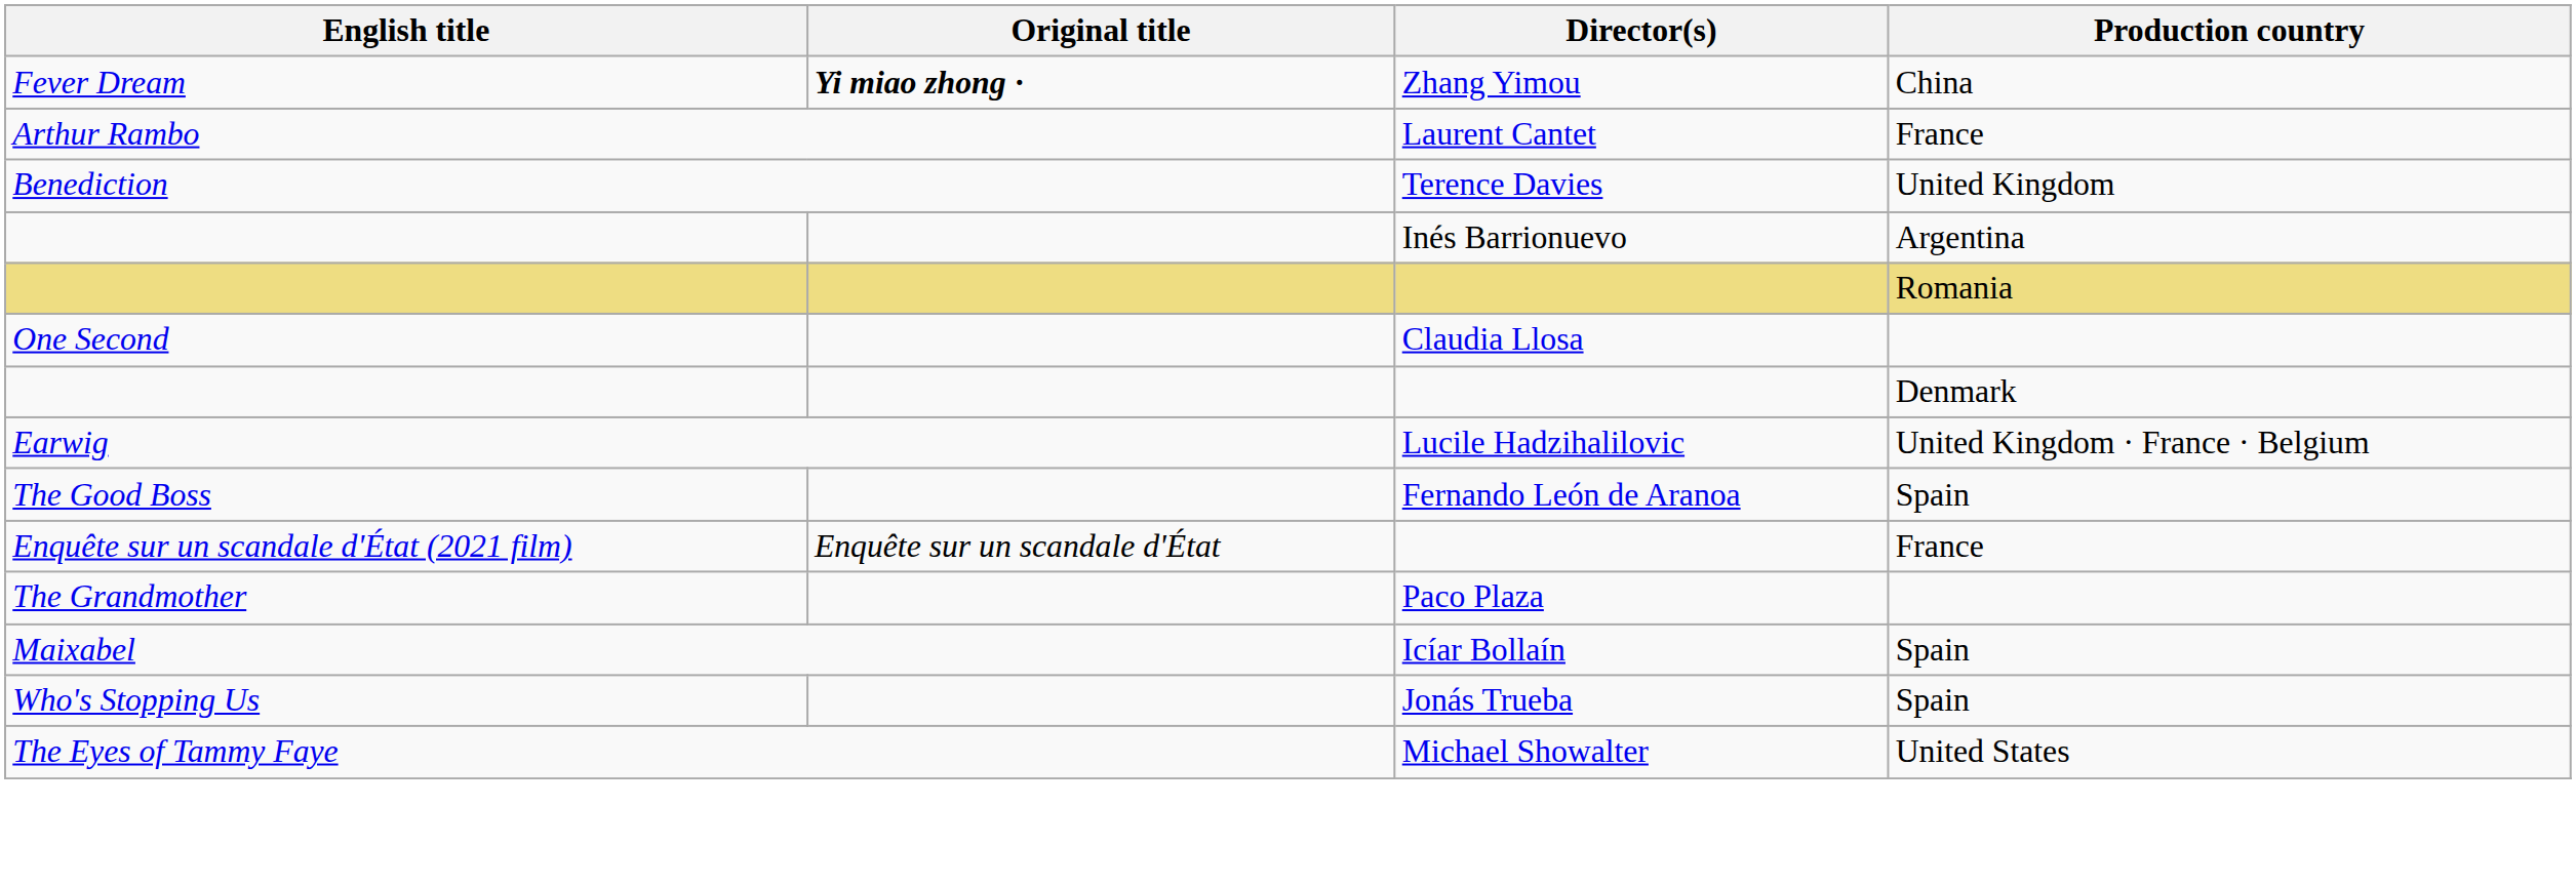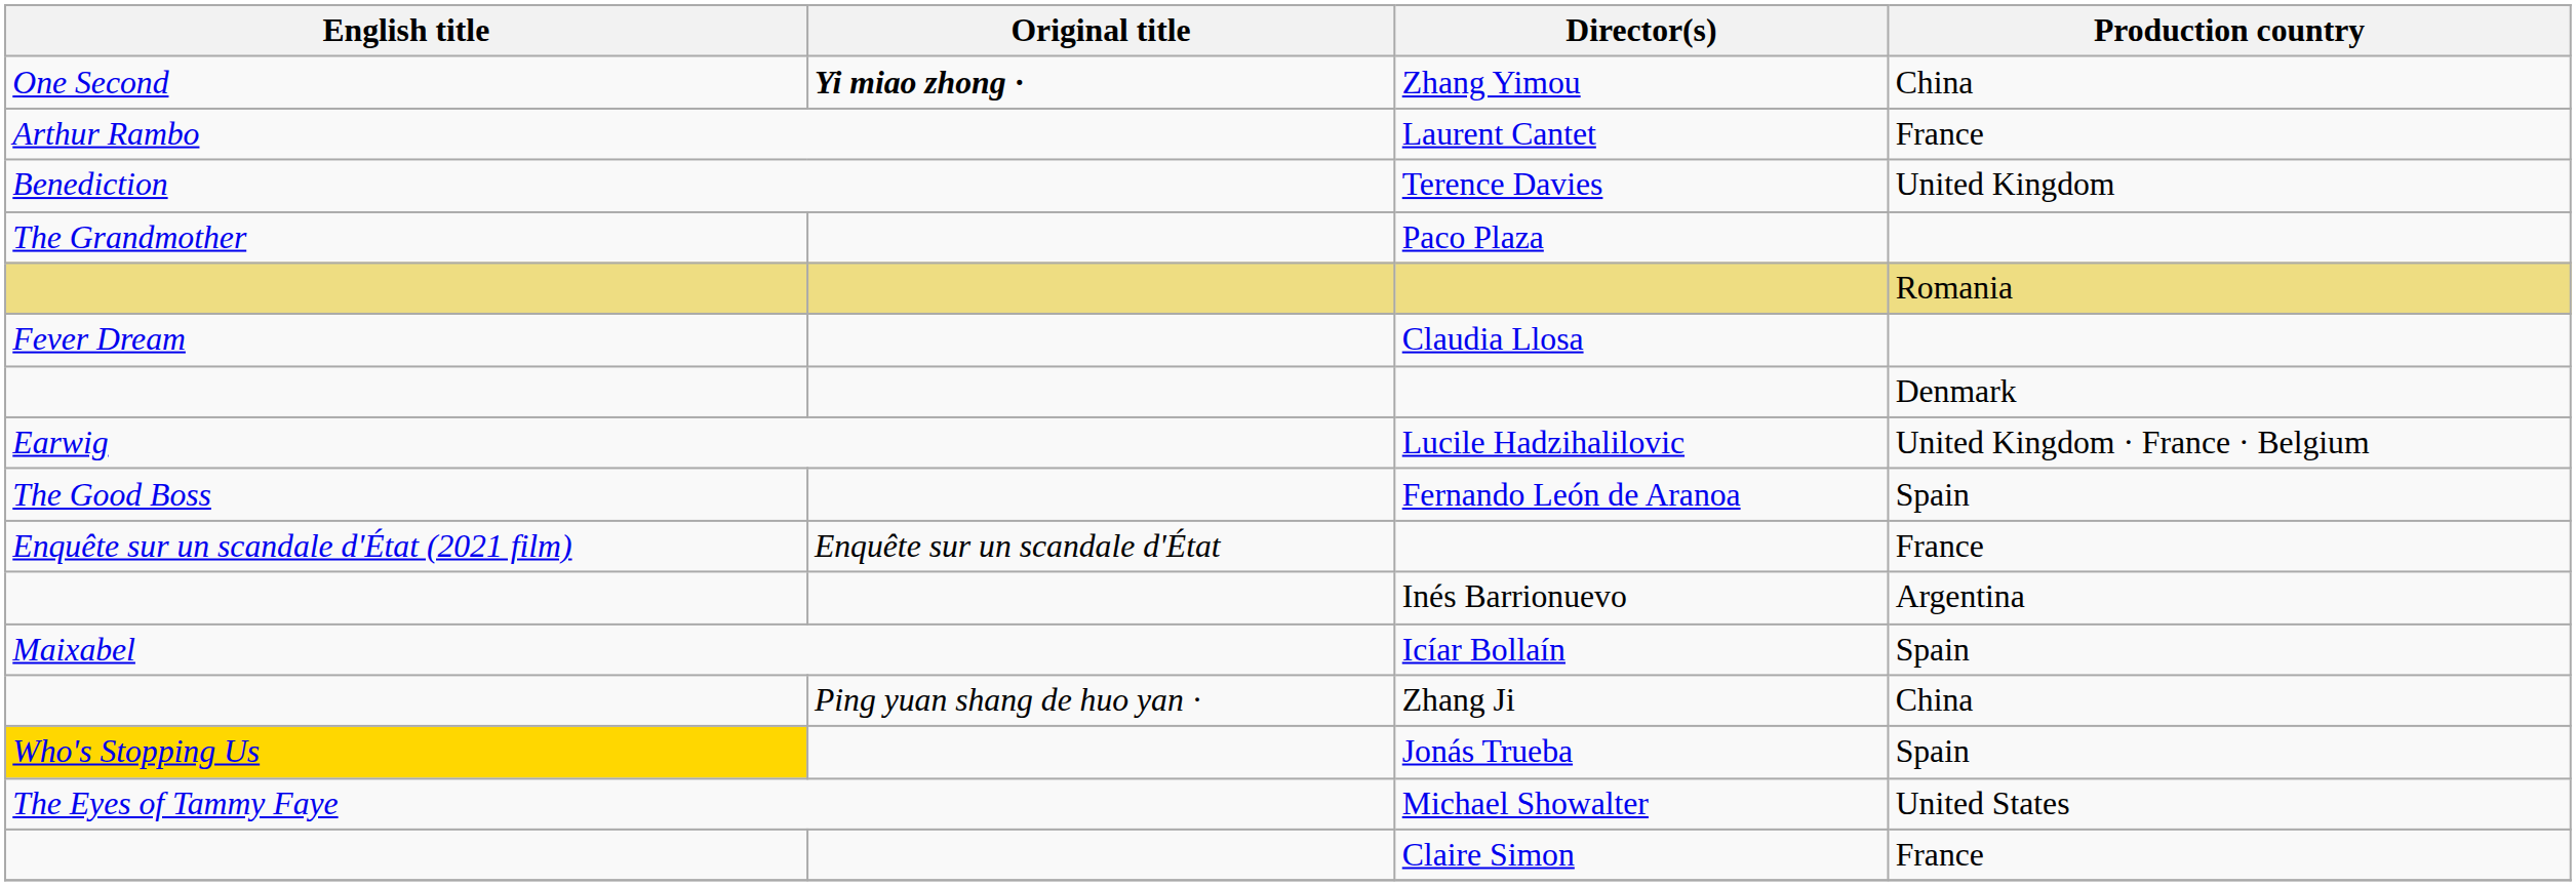Zhang Yimou | English title: Fever Dream -> One Second
rows swapped: Inés Barrionuevo <-> Paco Plaza
Claudia Llosa | English title: One Second -> Fever Dream
+ row: Ping yuan shang de huo yan · | Zhang Ji | China
Jonás Trueba | English title: no background -> gold background
+ row: Claire Simon | France
